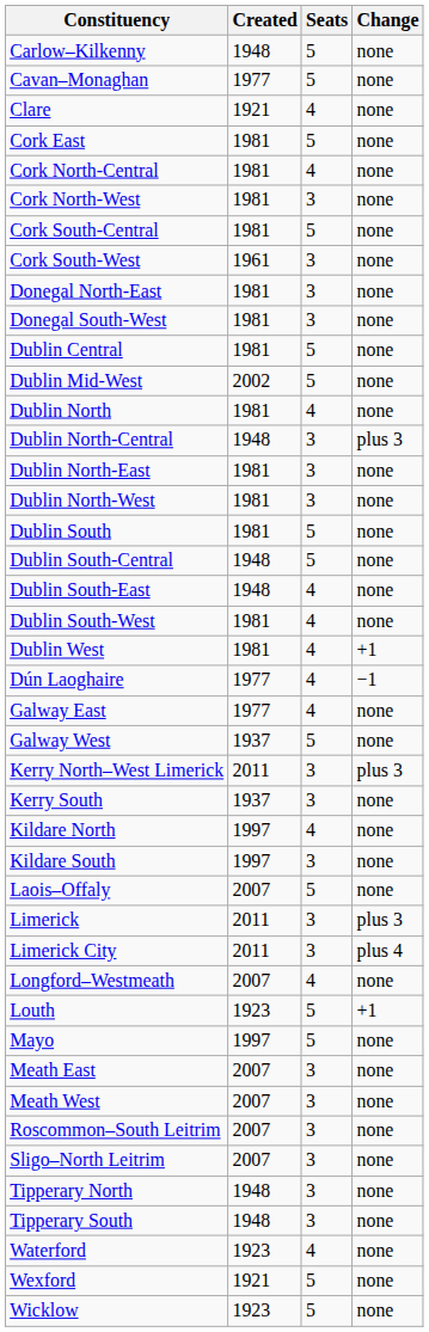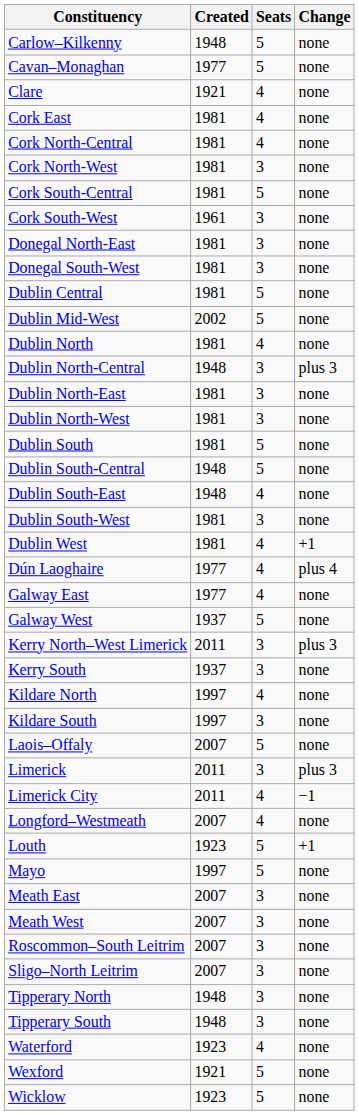Cork East | Seats: 5 -> 4
Dublin South-West | Seats: 4 -> 3
Dún Laoghaire | Change: −1 -> plus 4
Limerick City | Seats: 3 -> 4
Limerick City | Change: plus 4 -> −1
